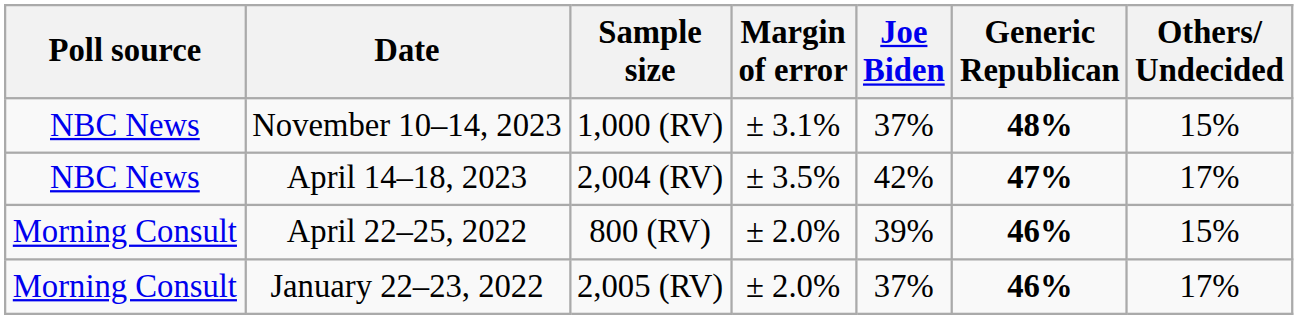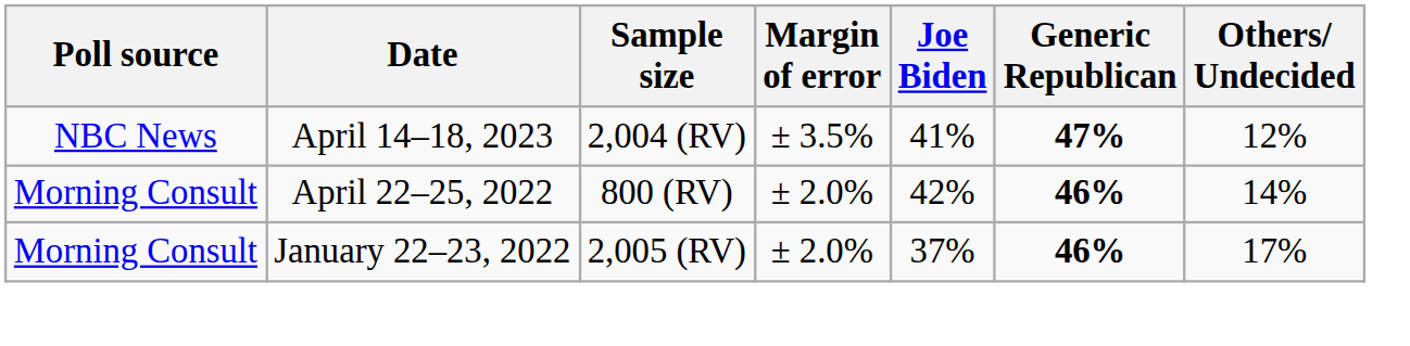- row: NBC News | November 10–14, 2023 | 1,000 (RV) | ± 3.1% | 37% | 48% | 15%
April 14–18, 2023 | Joe Biden: 42% -> 41%
April 14–18, 2023 | Others/ Undecided: 17% -> 12%
April 22–25, 2022 | Joe Biden: 39% -> 42%
April 22–25, 2022 | Others/ Undecided: 15% -> 14%
